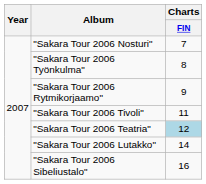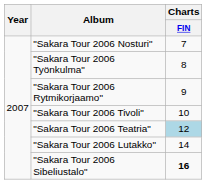"Sakara Tour 2006 Tivoli" | Charts / FIN: 11 -> 10
"Sakara Tour 2006 Sibeliustalo" | Charts / FIN: normal -> bold
